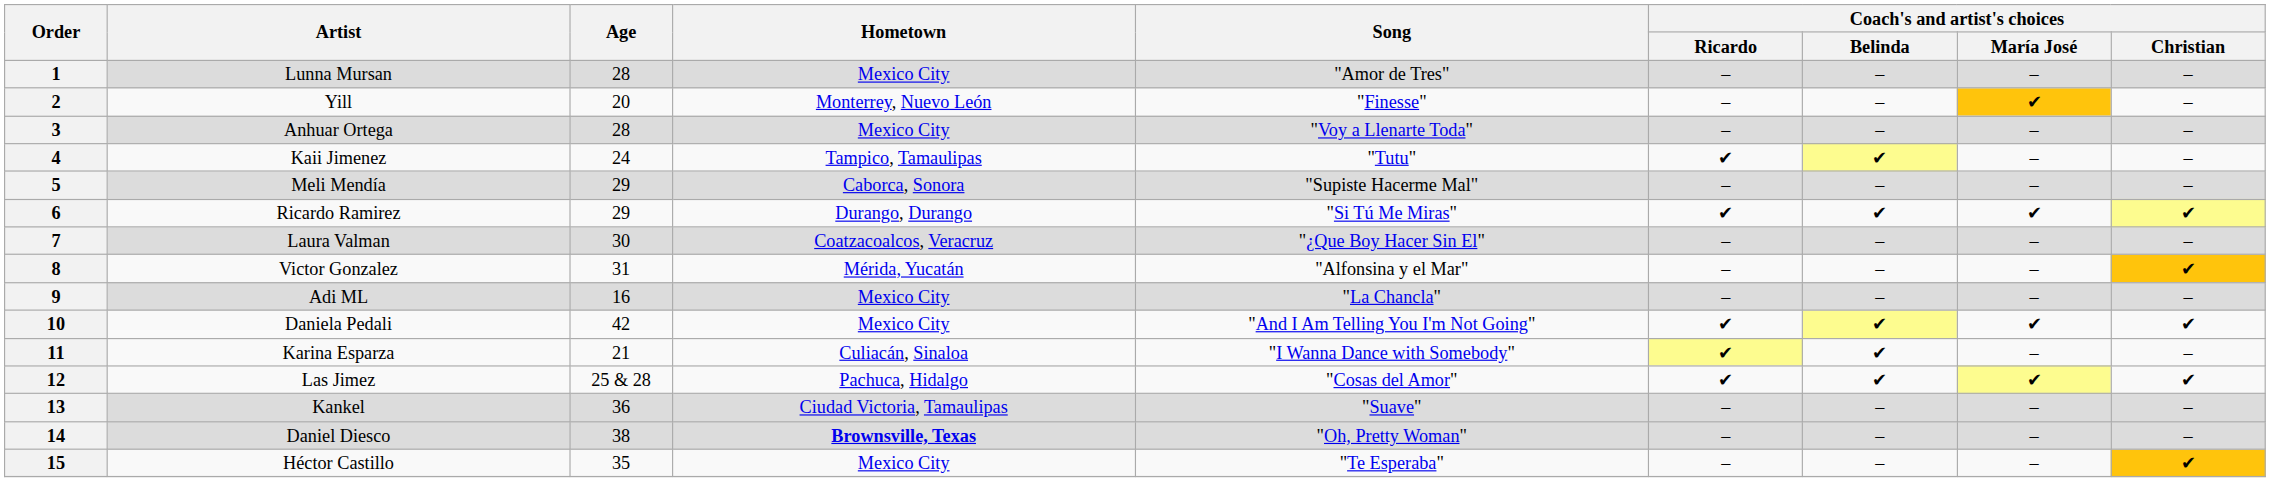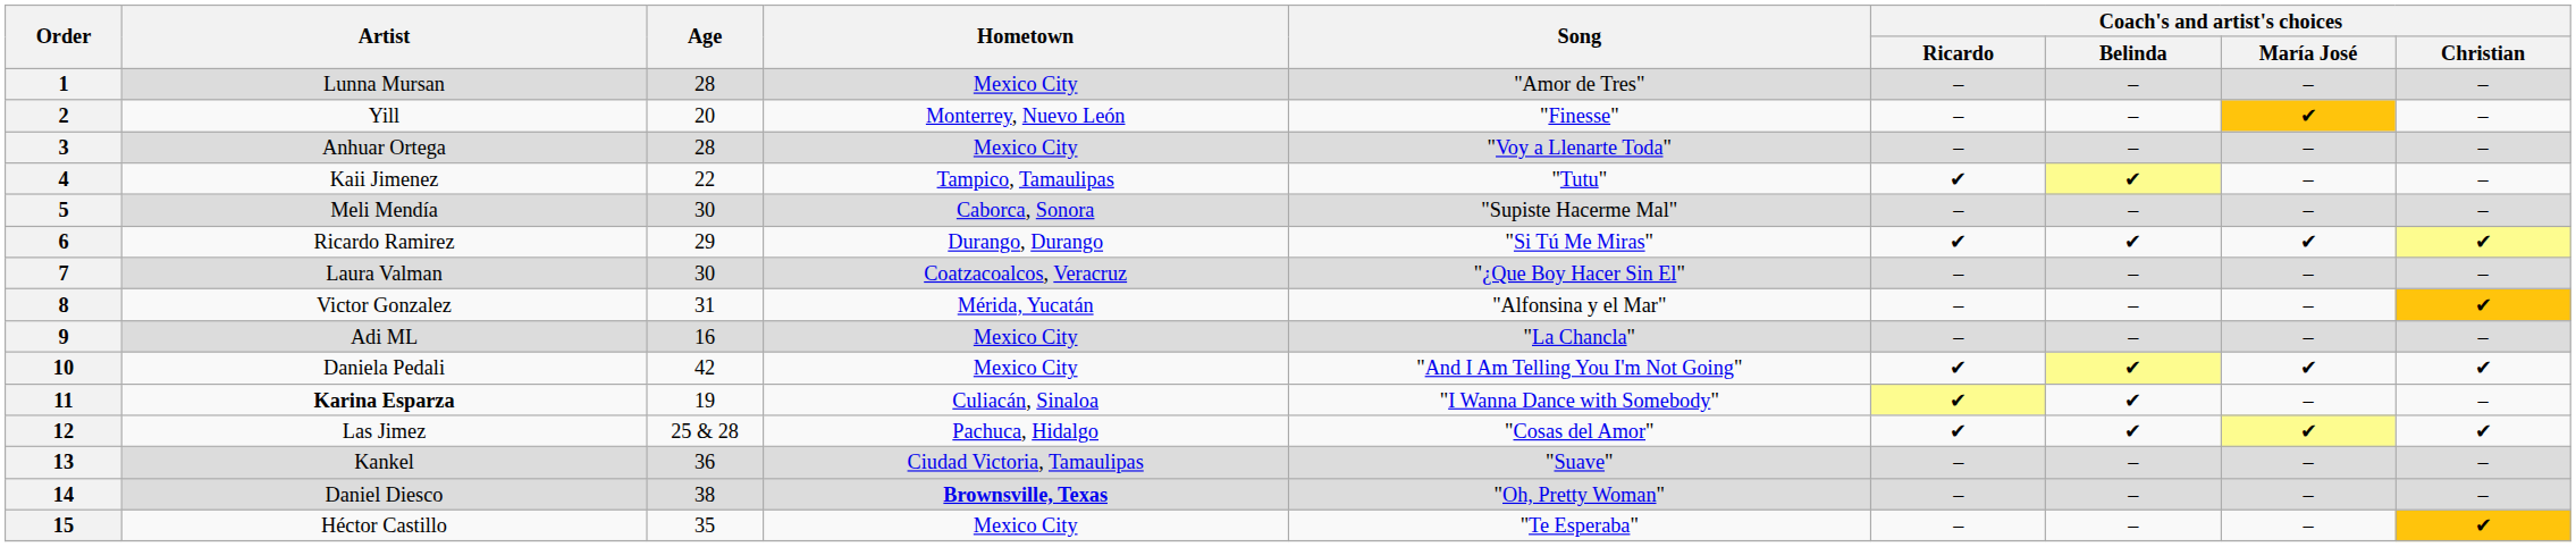4 | Age: 24 -> 22
5 | Age: 29 -> 30
11 | Artist: normal -> bold
11 | Age: 21 -> 19
